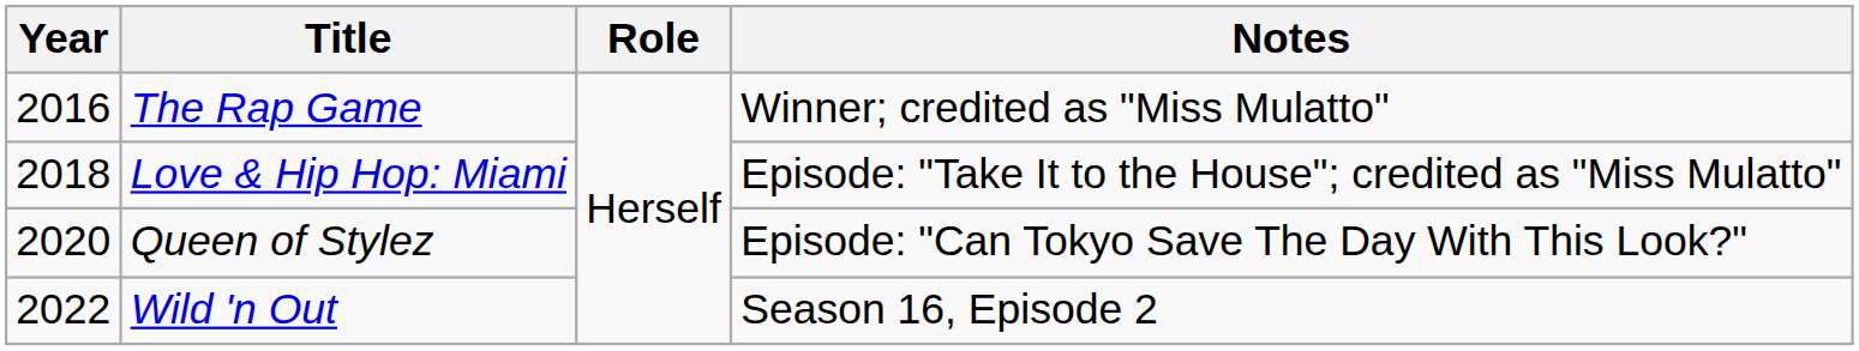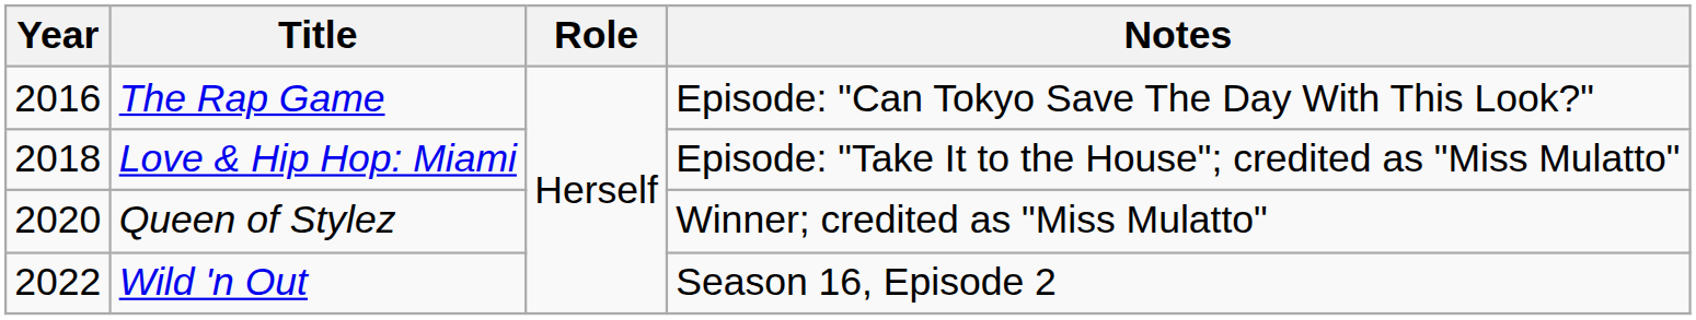The Rap Game | Notes: Winner; credited as "Miss Mulatto" -> Episode: "Can Tokyo Save The Day With This Look?"
Queen of Stylez | Notes: Episode: "Can Tokyo Save The Day With This Look?" -> Winner; credited as "Miss Mulatto"
